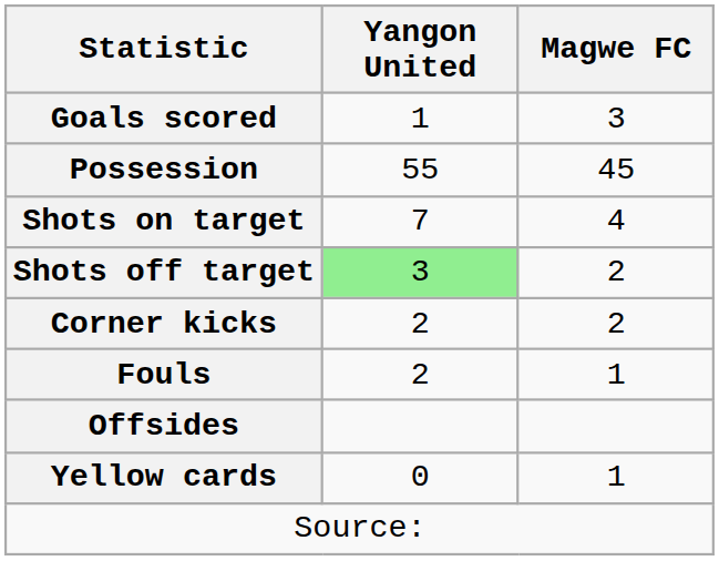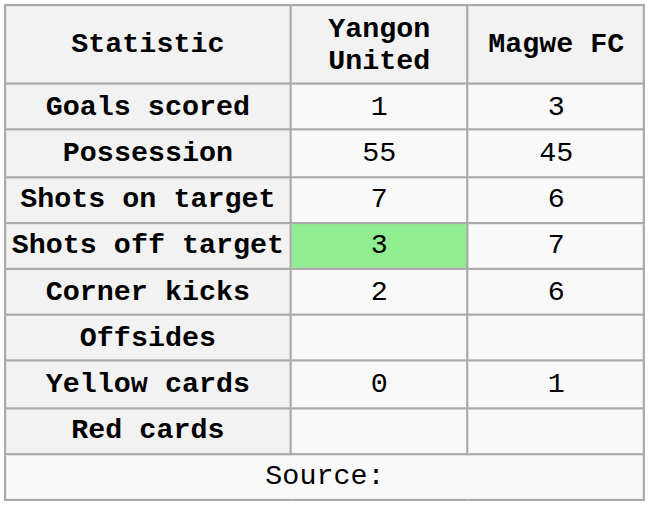Shots on target | Magwe FC: 4 -> 6
Shots off target | Magwe FC: 2 -> 7
Corner kicks | Magwe FC: 2 -> 6
- row: Fouls | 2 | 1
+ row: Red cards
